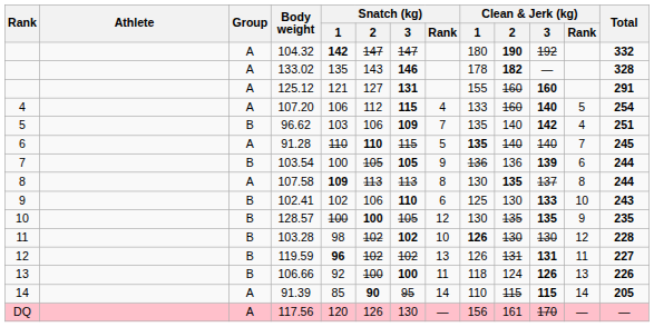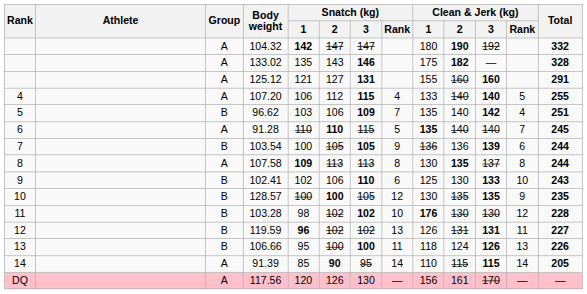133.02 | Clean & Jerk (kg) / 1: 178 -> 175
107.20 | Clean & Jerk (kg) / 2: 160 -> 140
107.20 | Total: 254 -> 255
103.28 | Clean & Jerk (kg) / 1: 126 -> 176
106.66 | Snatch (kg) / 1: 92 -> 95
